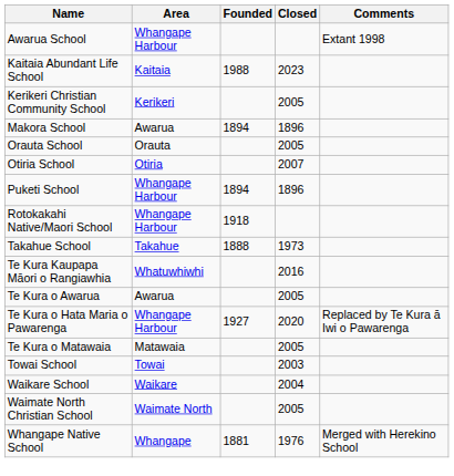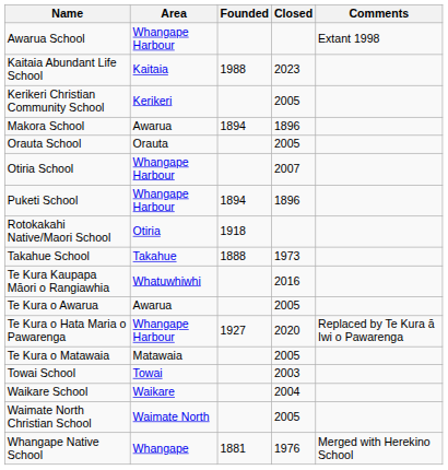Otiria School | Area: Otiria -> Whangape Harbour
Rotokakahi Native/Maori School | Area: Whangape Harbour -> Otiria
